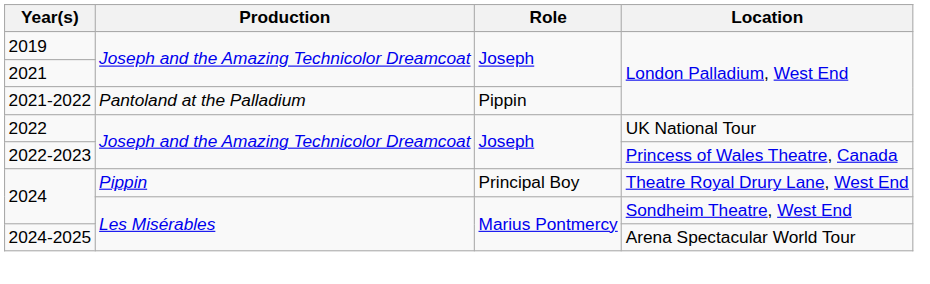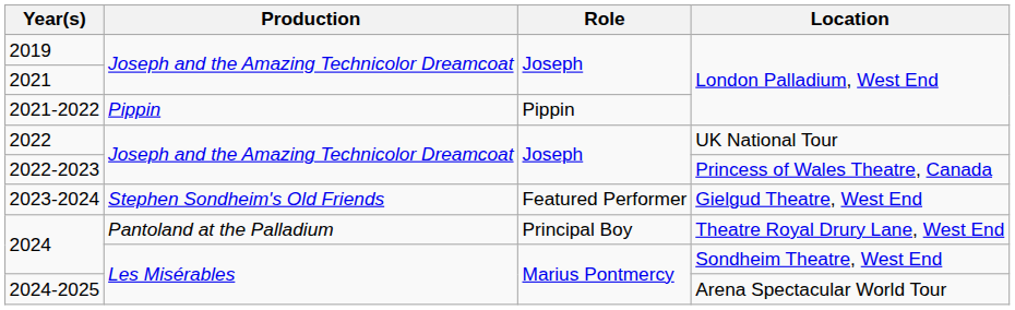2021-2022 | Production: Pantoland at the Palladium -> Pippin
+ row: 2023-2024 | Stephen Sondheim's Old Friends | Featured Performer | Gielgud Theatre, West End
2024 / Theatre Royal Drury Lane, West End | Production: Pippin -> Pantoland at the Palladium
